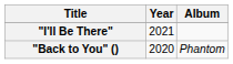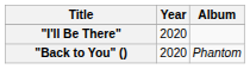"I'll Be There" | Year: 2021 -> 2020
